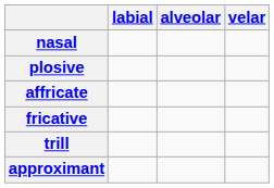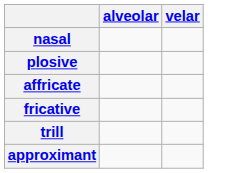- column: labial
